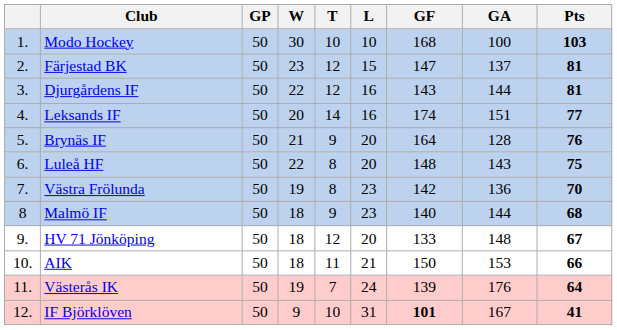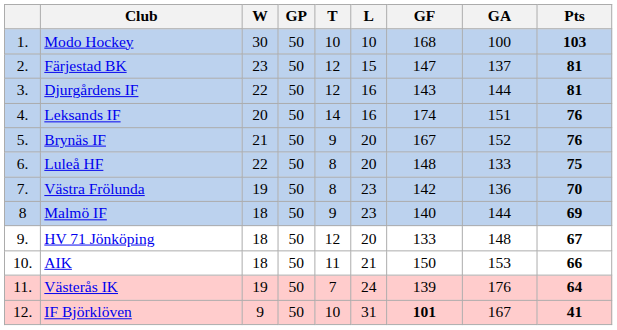columns swapped: GP <-> W
Leksands IF | Pts: 77 -> 76
Brynäs IF | GF: 164 -> 167
Brynäs IF | GA: 128 -> 152
Luleå HF | GA: 143 -> 133
Malmö IF | Pts: 68 -> 69
